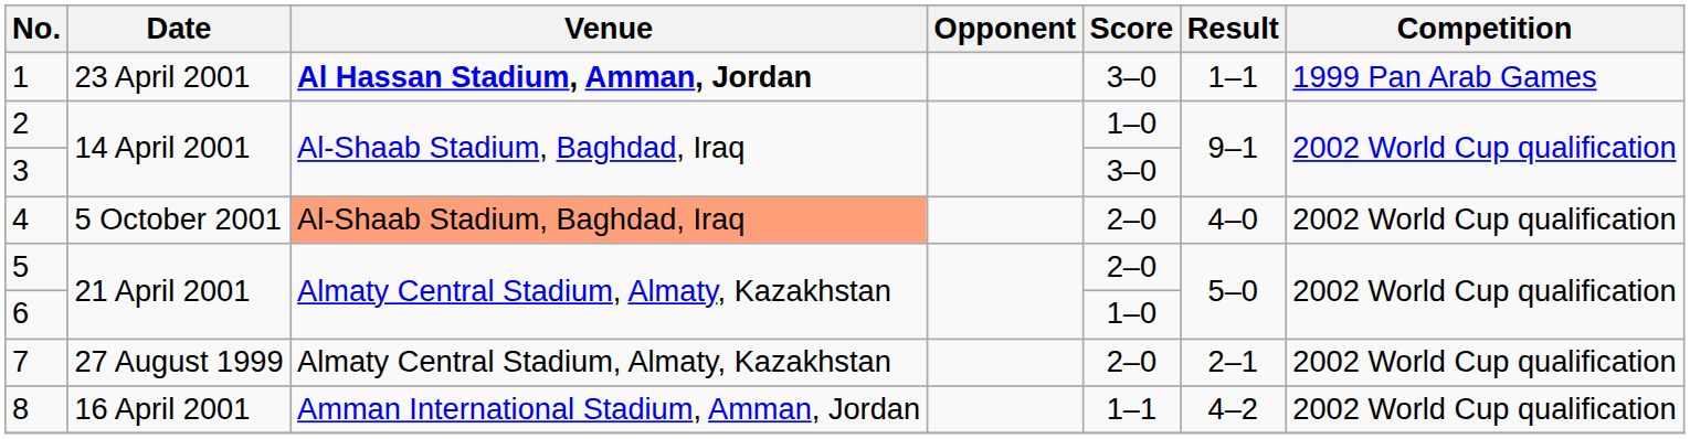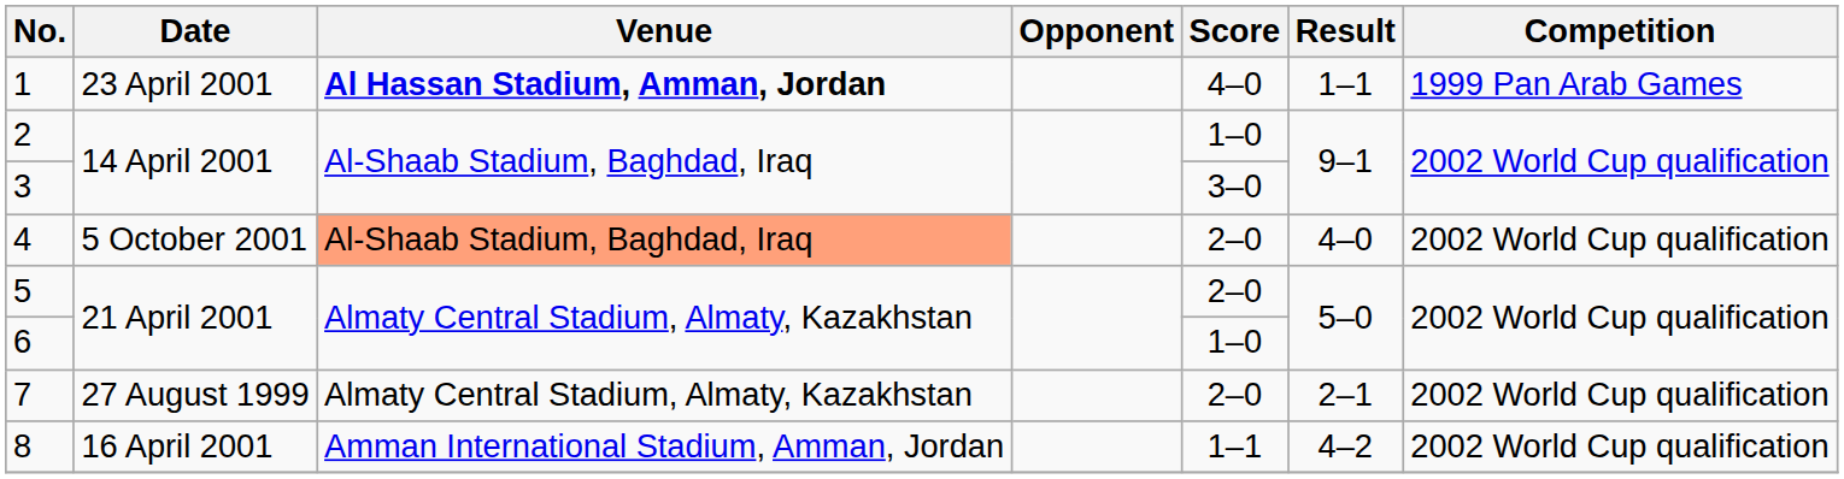1 | Score: 3–0 -> 4–0
